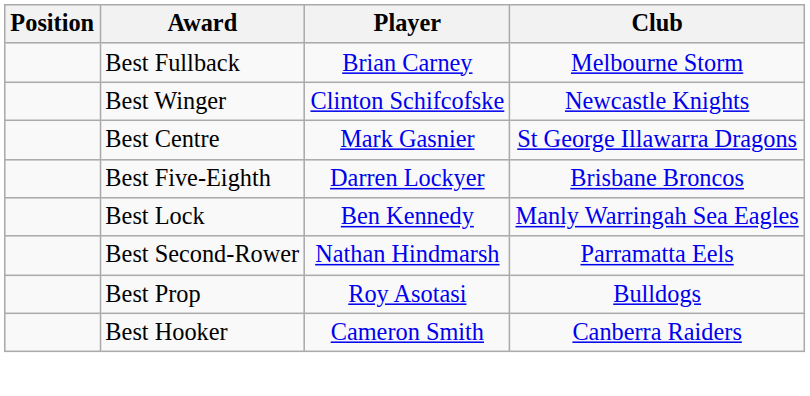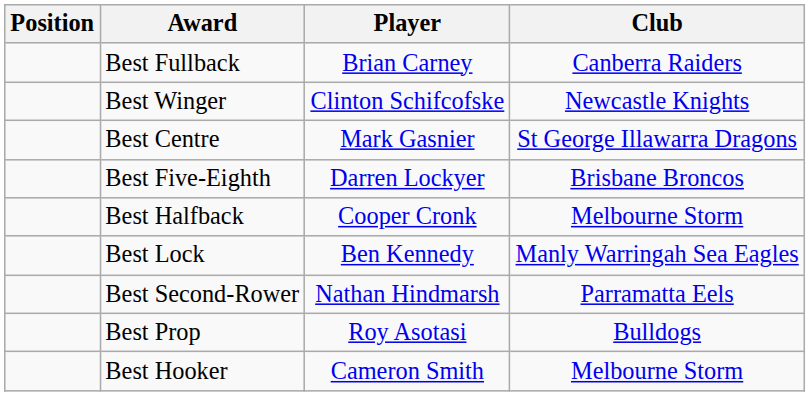Best Fullback | Club: Melbourne Storm -> Canberra Raiders
+ row: Best Halfback | Cooper Cronk | Melbourne Storm
Best Hooker | Club: Canberra Raiders -> Melbourne Storm
